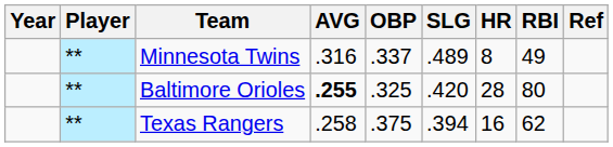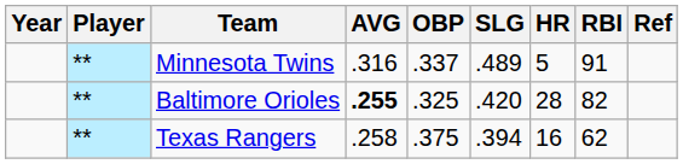Minnesota Twins | HR: 8 -> 5
Minnesota Twins | RBI: 49 -> 91
Baltimore Orioles | RBI: 80 -> 82
